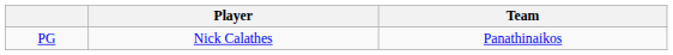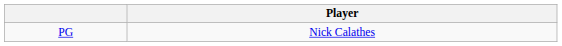- column: Team | Panathinaikos
